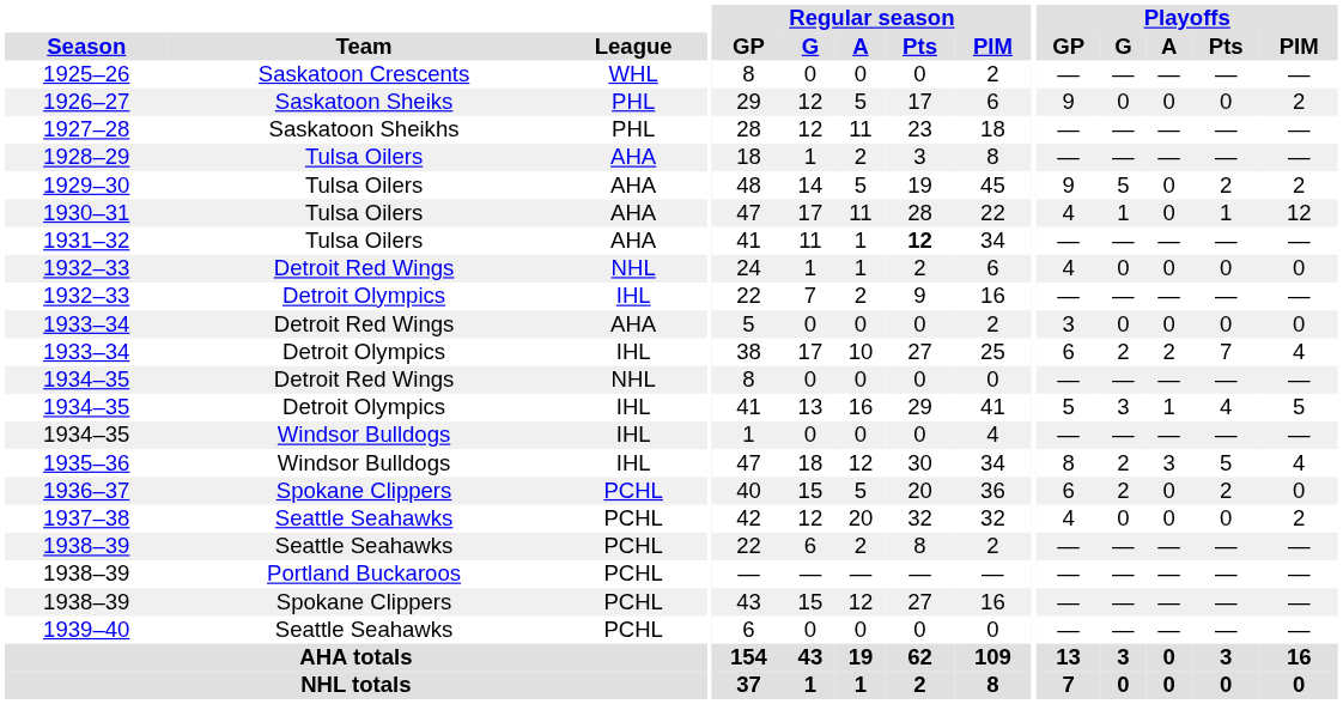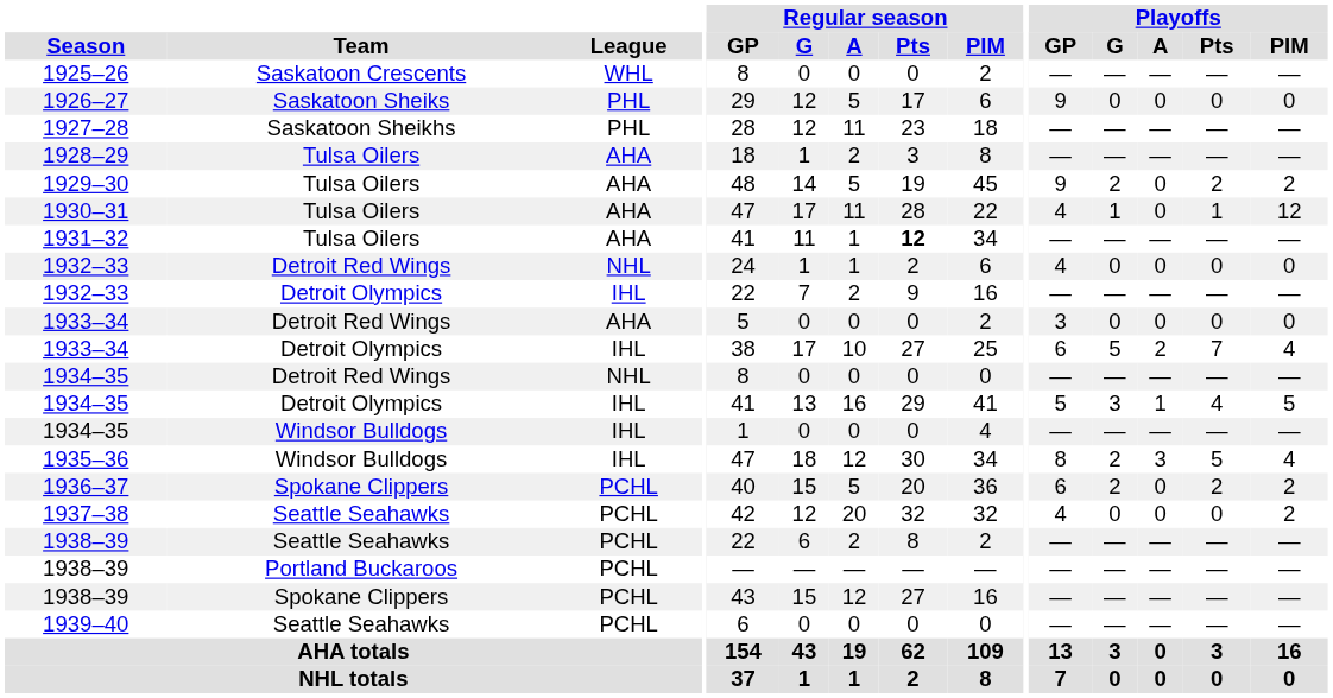1926–27 | Playoffs / PIM: 2 -> 0
1929–30 | Playoffs / G: 5 -> 2
1933–34 / Detroit Olympics | Playoffs / G: 2 -> 5
1936–37 | Playoffs / PIM: 0 -> 2
